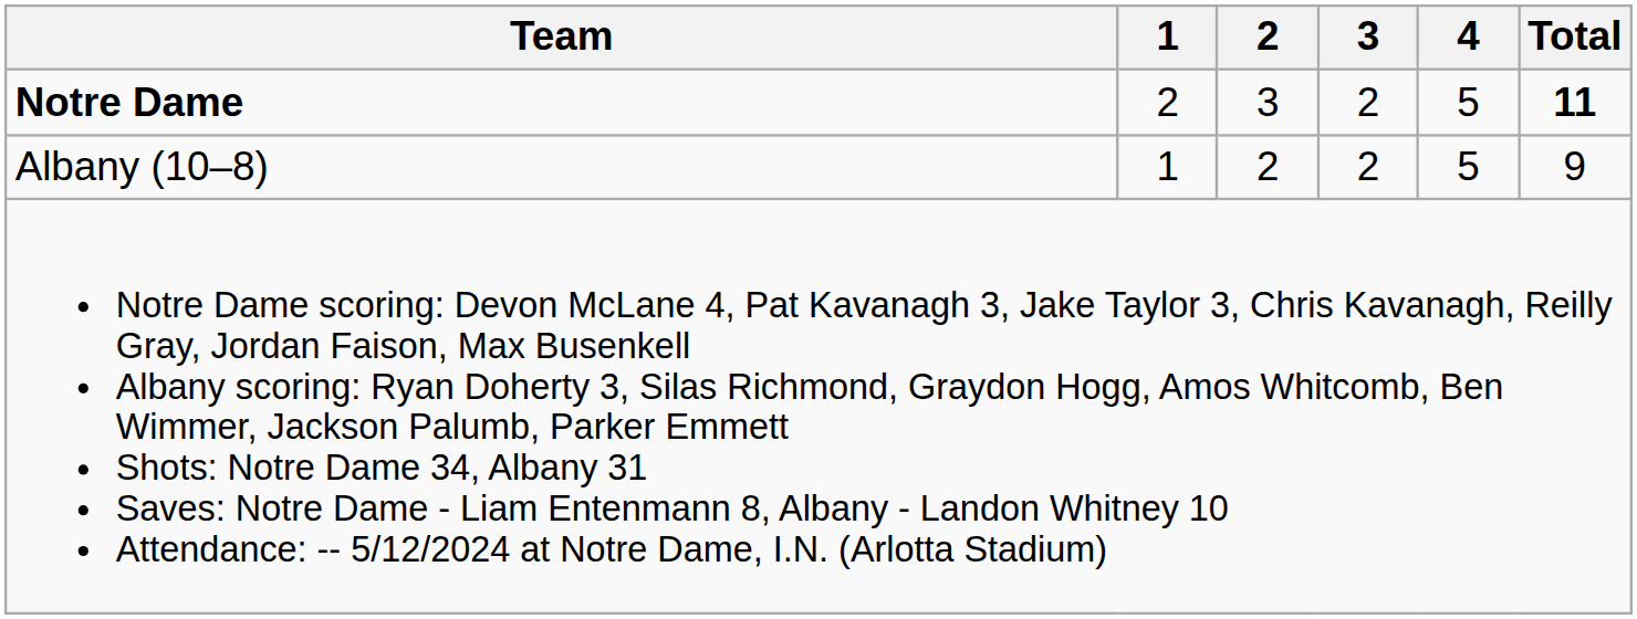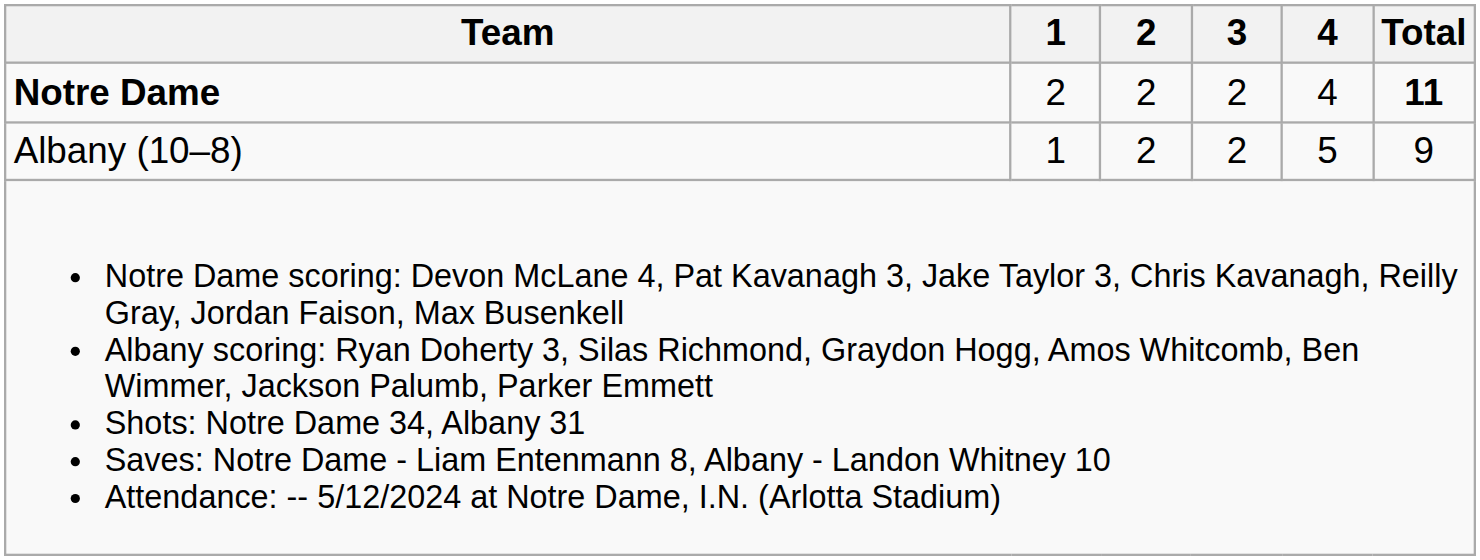Notre Dame | 2: 3 -> 2
Notre Dame | 4: 5 -> 4
